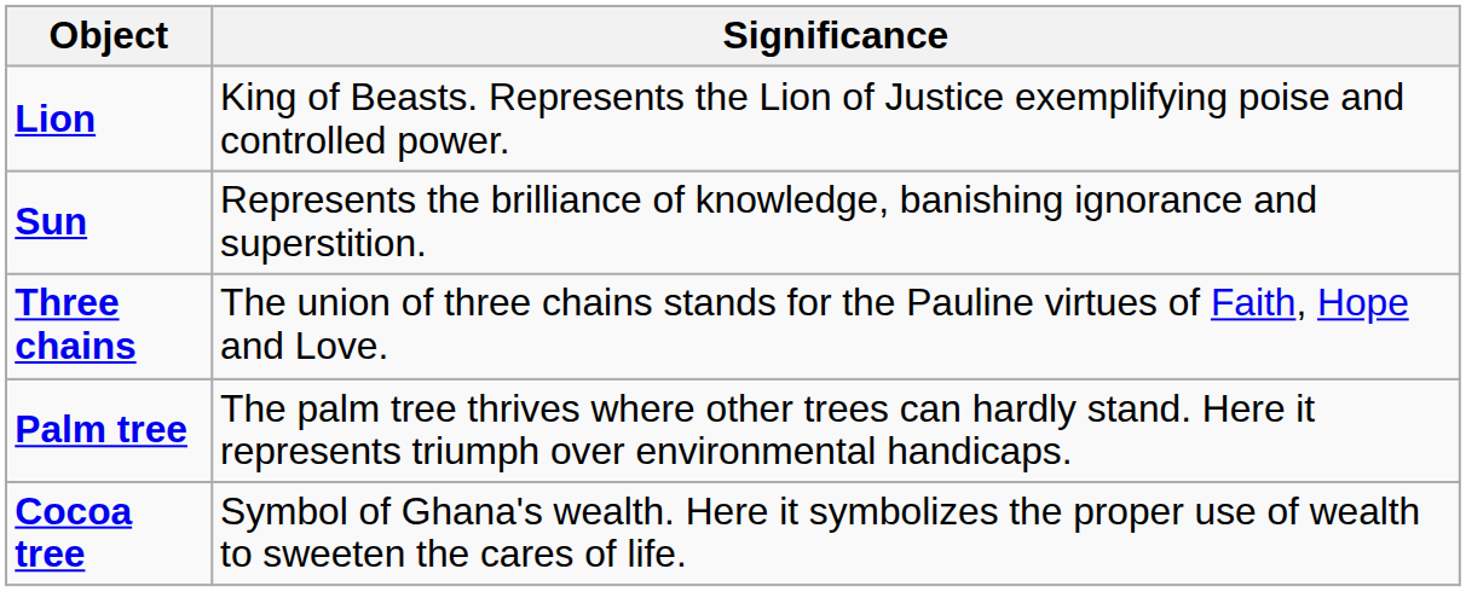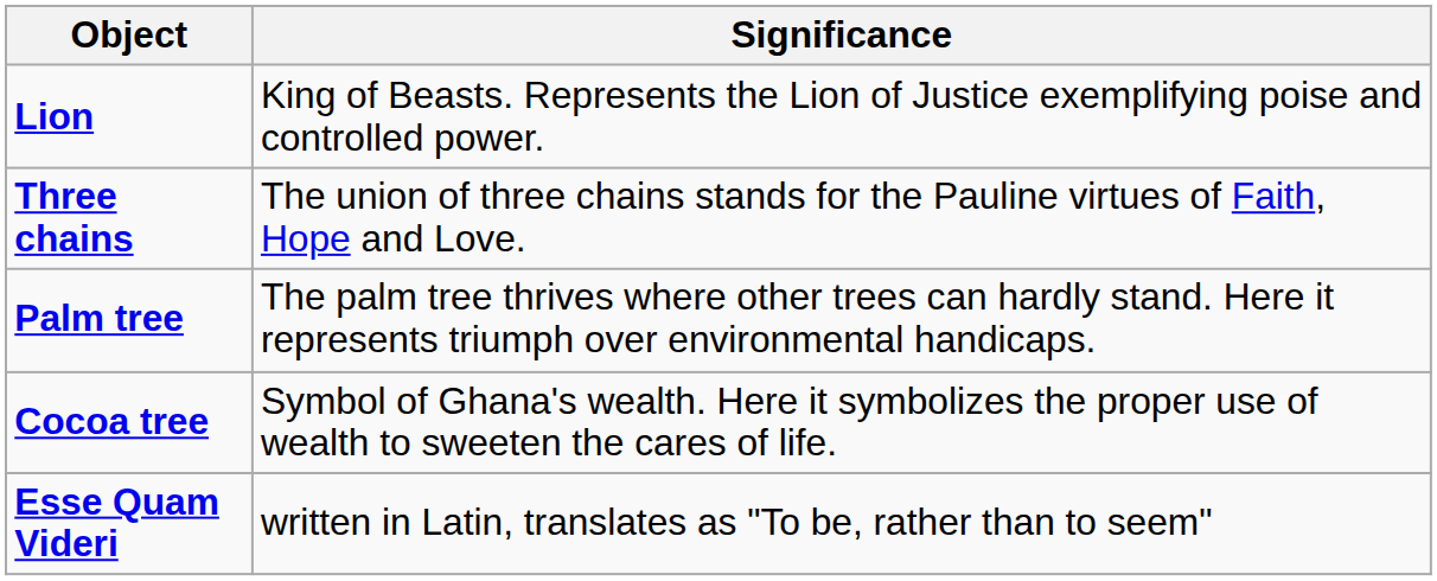- row: Sun | Represents the brilliance of knowledge, banishing ignorance and superstition.
+ row: Esse Quam Videri | written in Latin, translates as "To be, rather than to seem"
